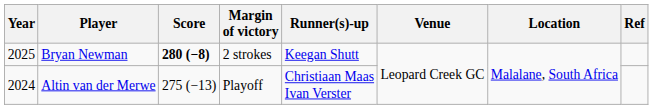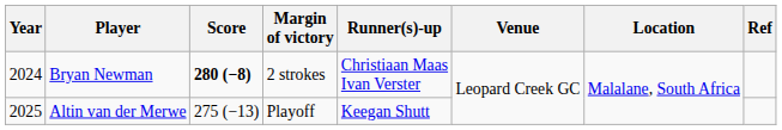Bryan Newman | Year: 2025 -> 2024
Bryan Newman | Runner(s)-up: Keegan Shutt -> Christiaan Maas Ivan Verster
Altin van der Merwe | Year: 2024 -> 2025
Altin van der Merwe | Runner(s)-up: Christiaan Maas Ivan Verster -> Keegan Shutt
